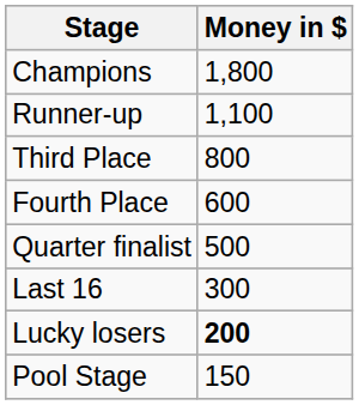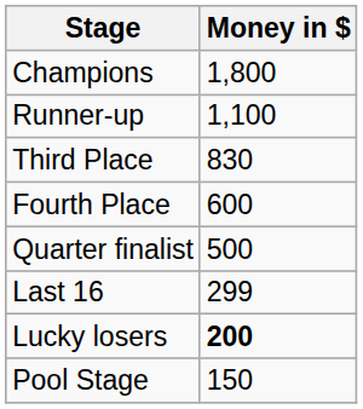Third Place | Money in $: 800 -> 830
Last 16 | Money in $: 300 -> 299
